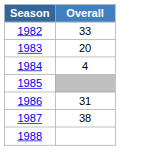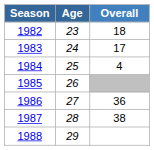+ column: Age | 23 | 24 | 25 | 26 | 27 | 28 | 29
1982 | Overall: 33 -> 18
1983 | Overall: 20 -> 17
1986 | Overall: 31 -> 36
